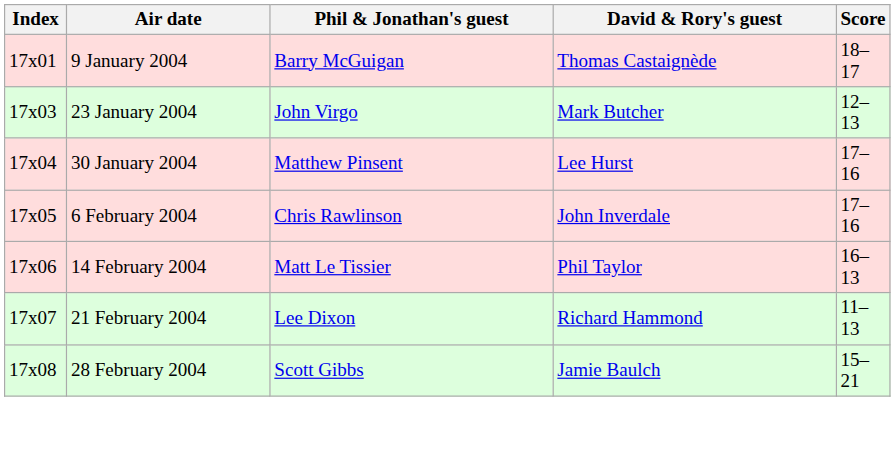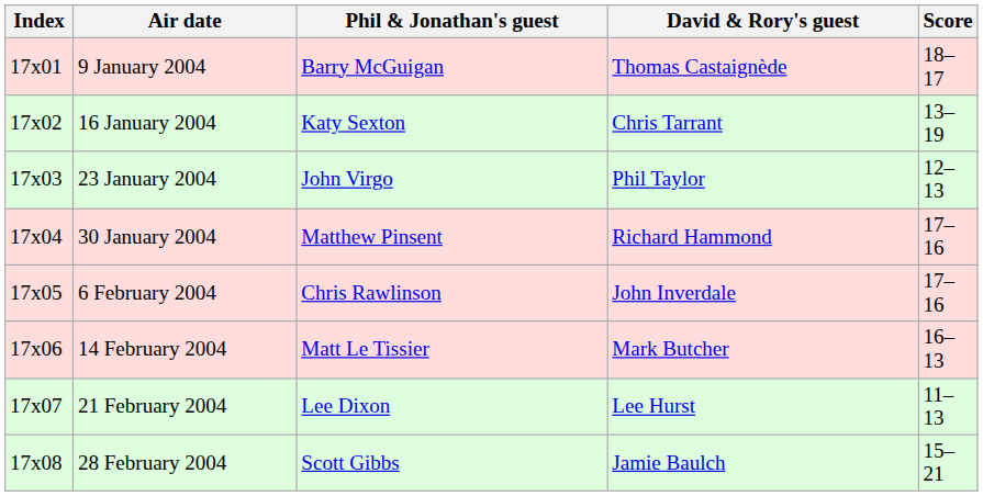+ row: 17x02 | 16 January 2004 | Katy Sexton | Chris Tarrant | 13–19
23 January 2004 | David & Rory's guest: Mark Butcher -> Phil Taylor
30 January 2004 | David & Rory's guest: Lee Hurst -> Richard Hammond
14 February 2004 | David & Rory's guest: Phil Taylor -> Mark Butcher
21 February 2004 | David & Rory's guest: Richard Hammond -> Lee Hurst
